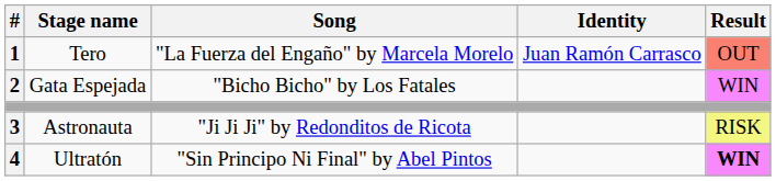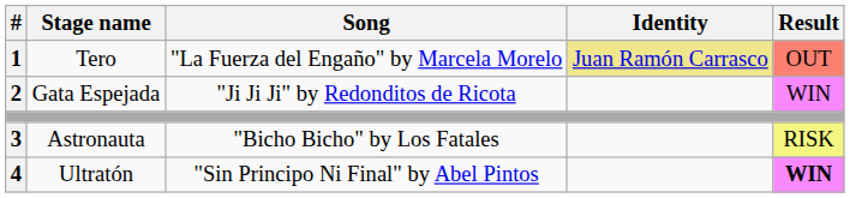Tero | Identity: no background -> khaki background
Gata Espejada | Song: "Bicho Bicho" by Los Fatales -> "Ji Ji Ji" by Redonditos de Ricota
Astronauta | Song: "Ji Ji Ji" by Redonditos de Ricota -> "Bicho Bicho" by Los Fatales
